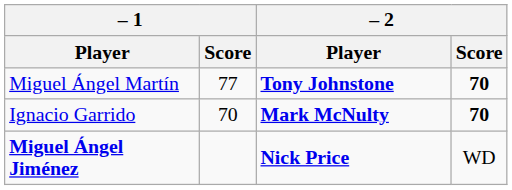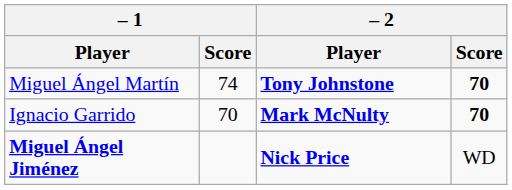Miguel Ángel Martín | – 1 / Score: 77 -> 74
